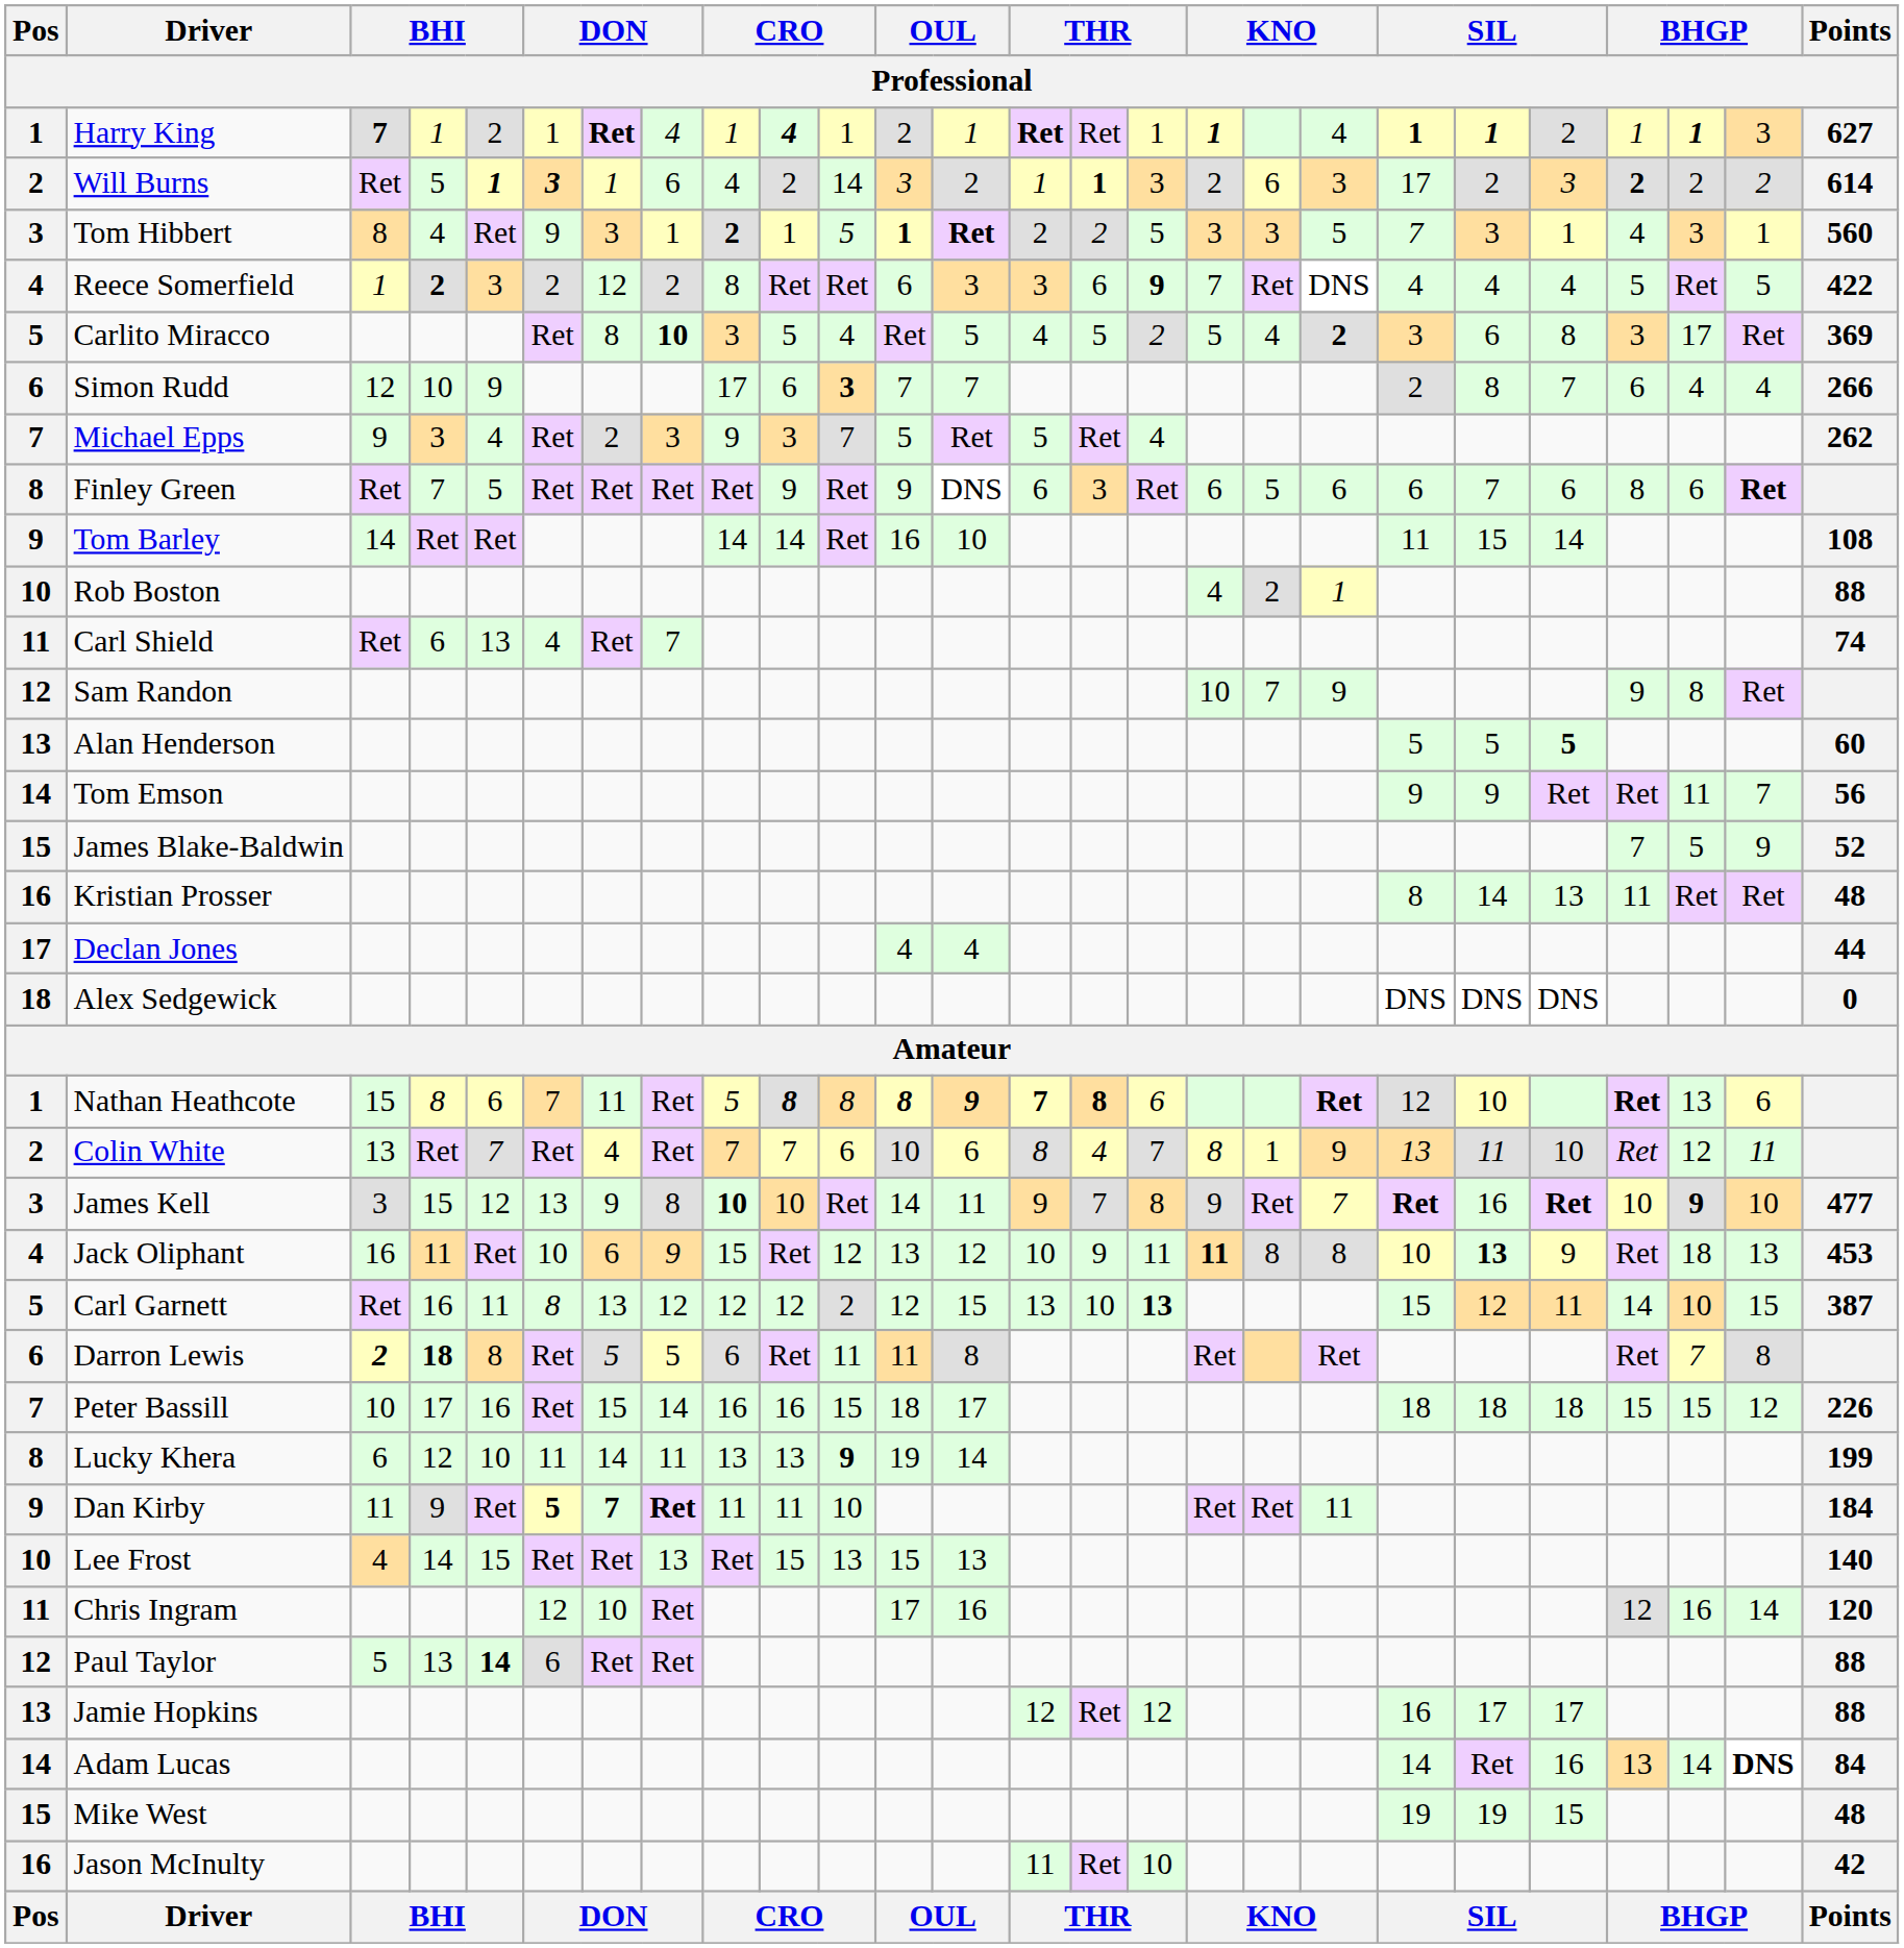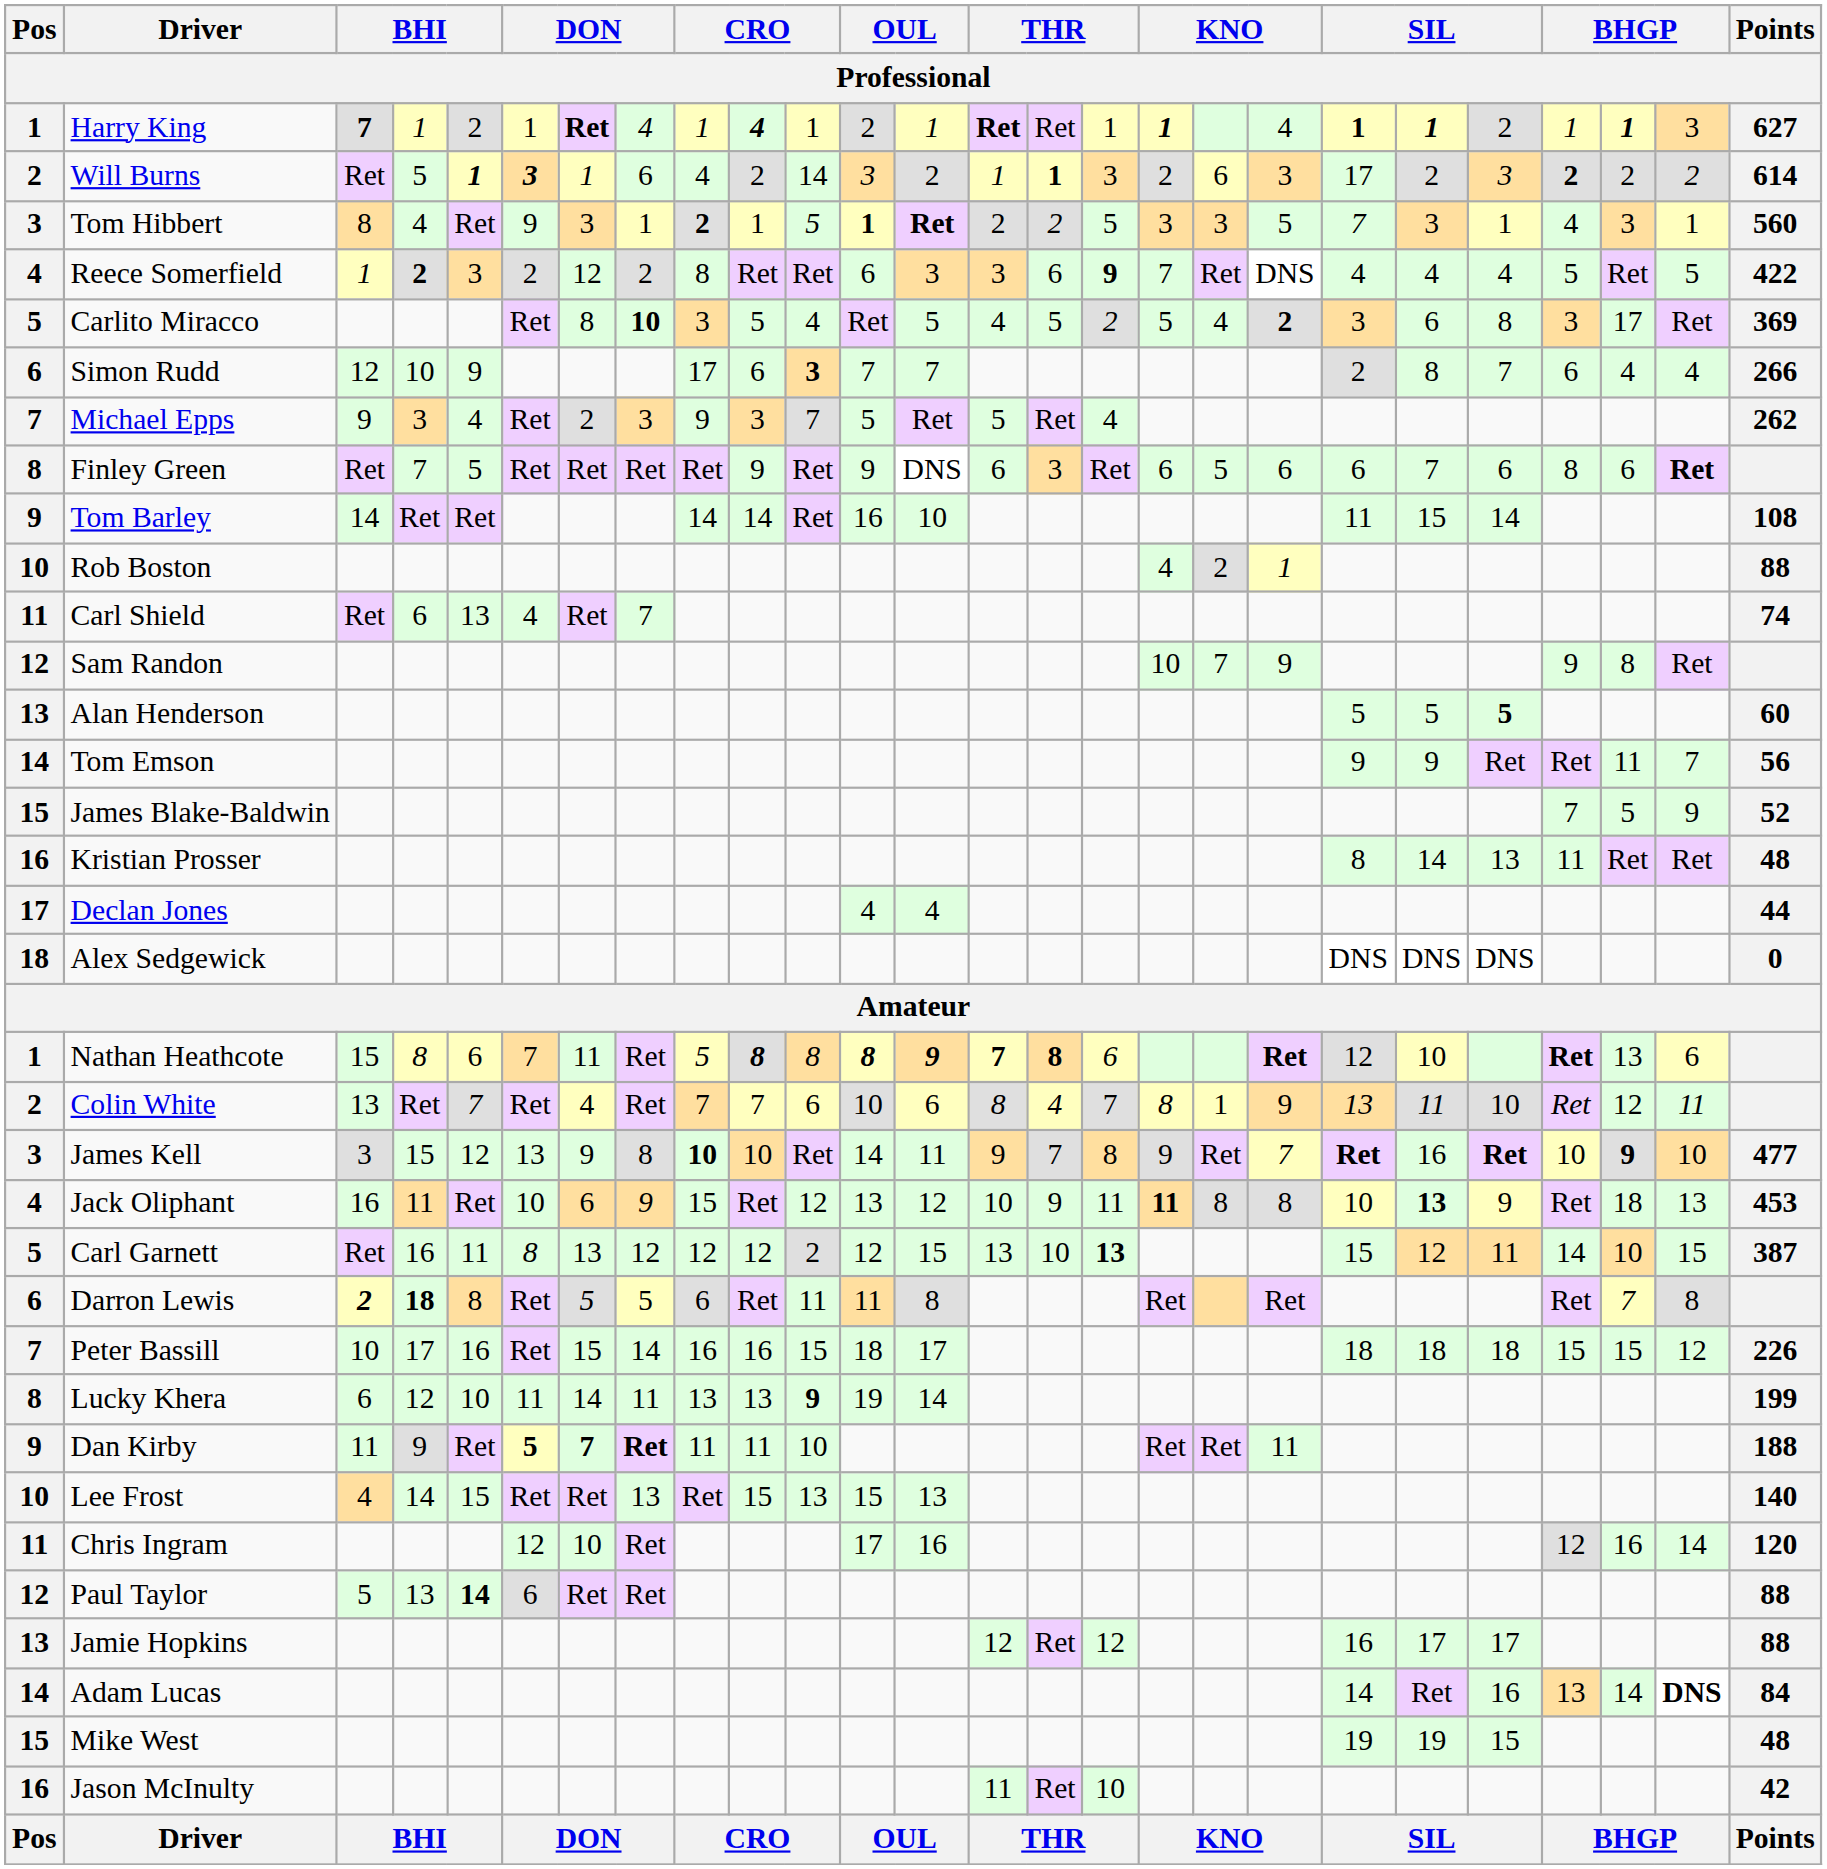Dan Kirby | Points: 184 -> 188
